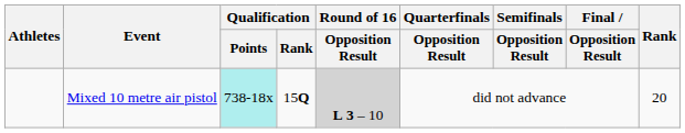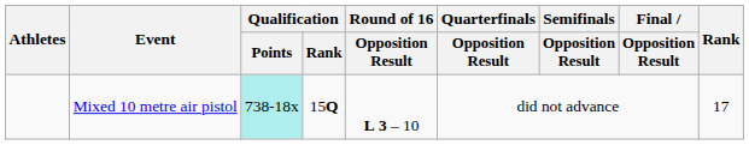Mixed 10 metre air pistol | Round of 16 / Opposition Result: lightgrey background -> no background
Mixed 10 metre air pistol | Rank: 20 -> 17
